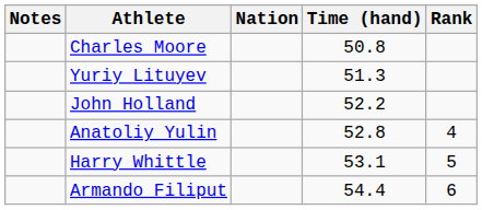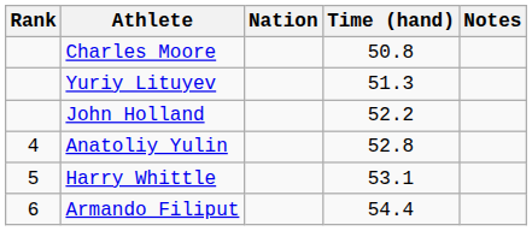columns swapped: Rank <-> Notes
